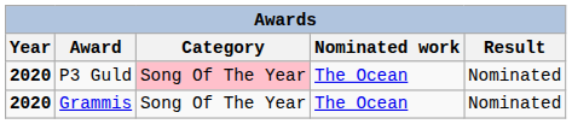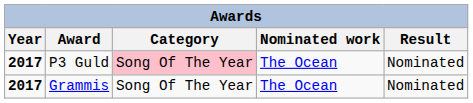P3 Guld | Year: 2020 -> 2017
Grammis | Year: 2020 -> 2017
